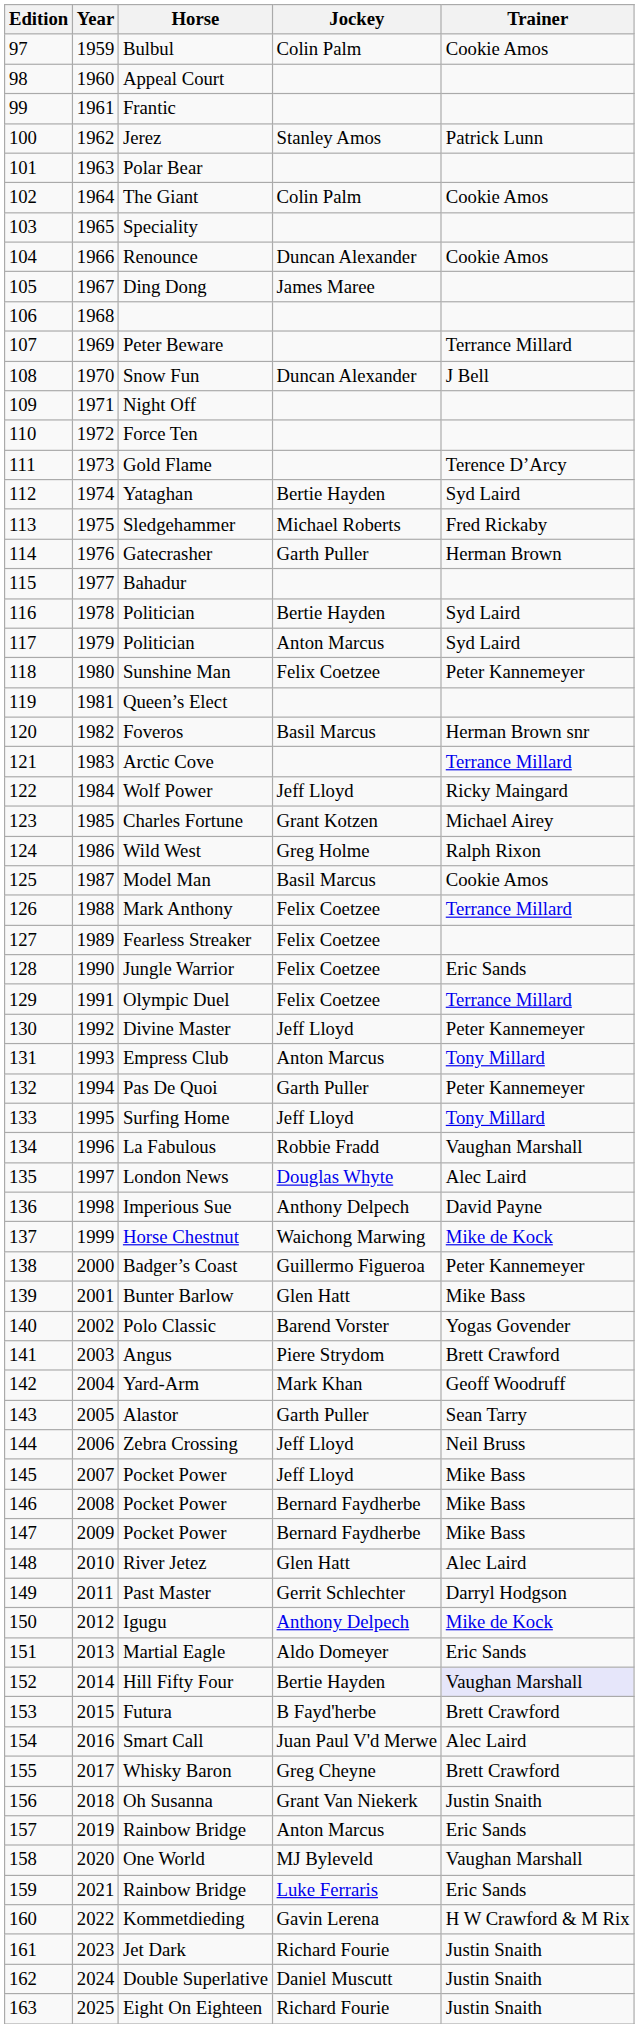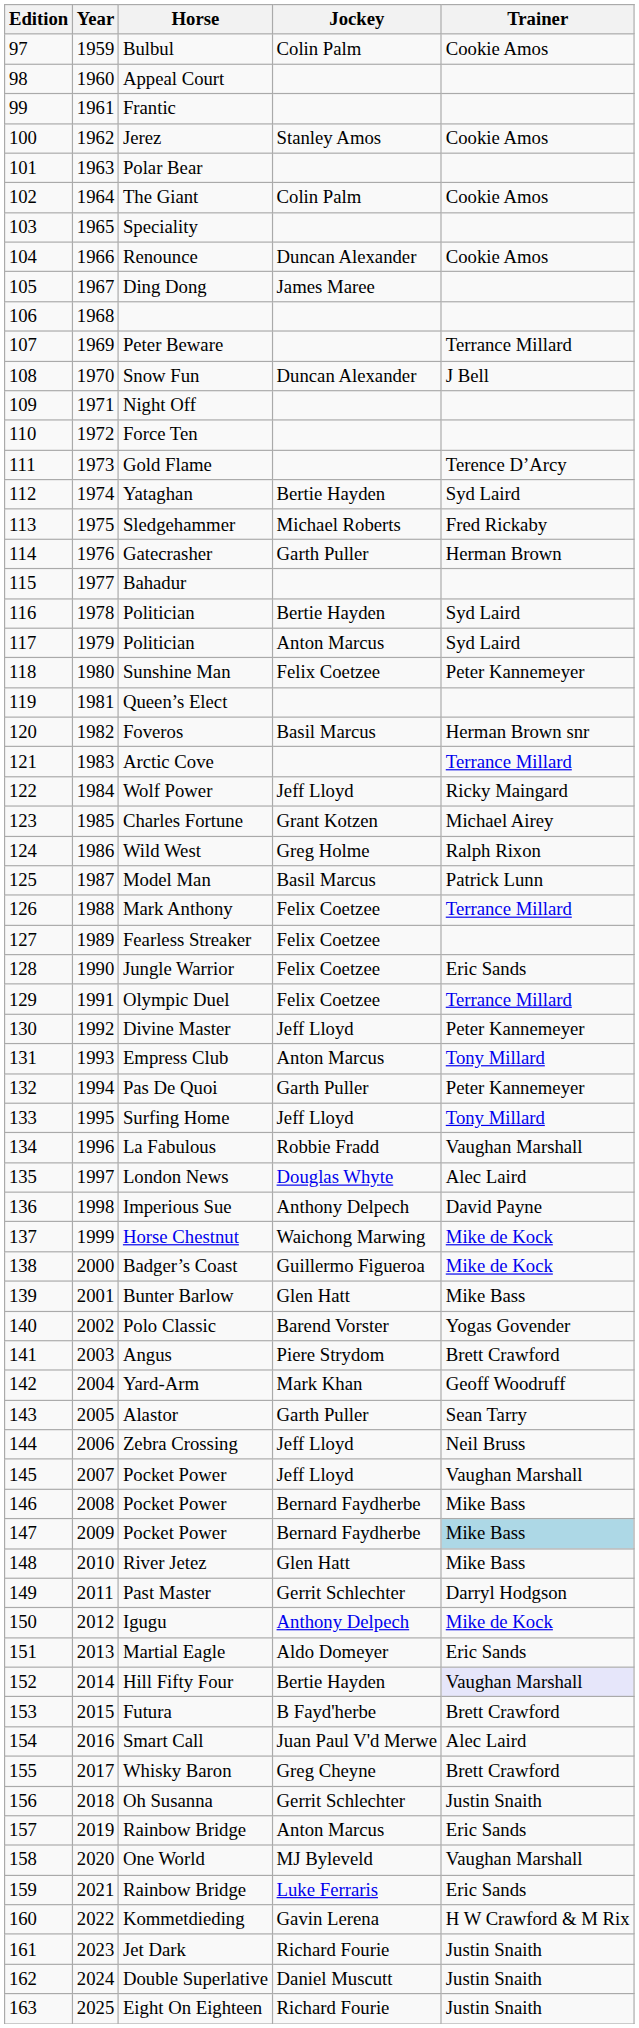Jerez | Trainer: Patrick Lunn -> Cookie Amos
Model Man | Trainer: Cookie Amos -> Patrick Lunn
Badger’s Coast | Trainer: Peter Kannemeyer -> Mike de Kock
145 / Pocket Power | Trainer: Mike Bass -> Vaughan Marshall
147 / Pocket Power | Trainer: no background -> lightblue background
River Jetez | Trainer: Alec Laird -> Mike Bass
Oh Susanna | Jockey: Grant Van Niekerk -> Gerrit Schlechter
